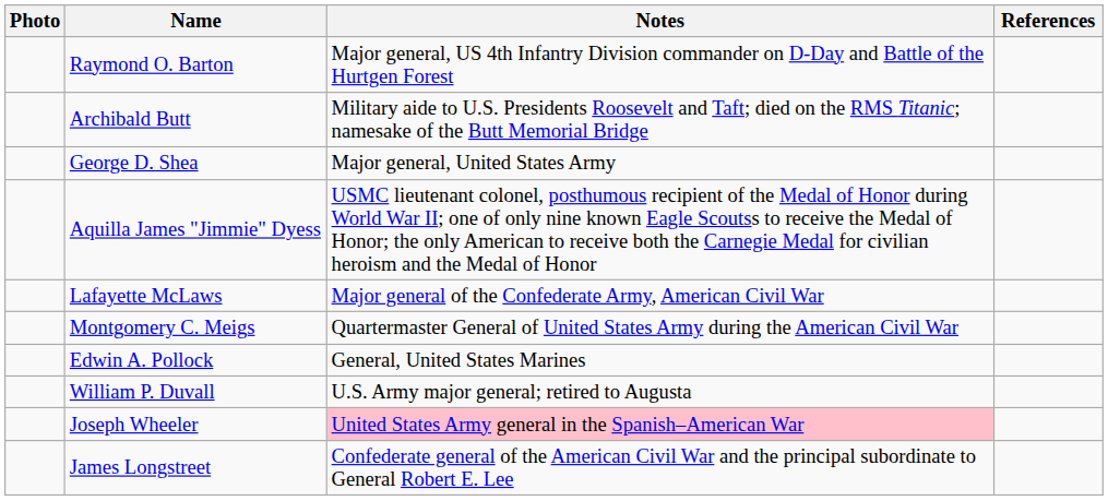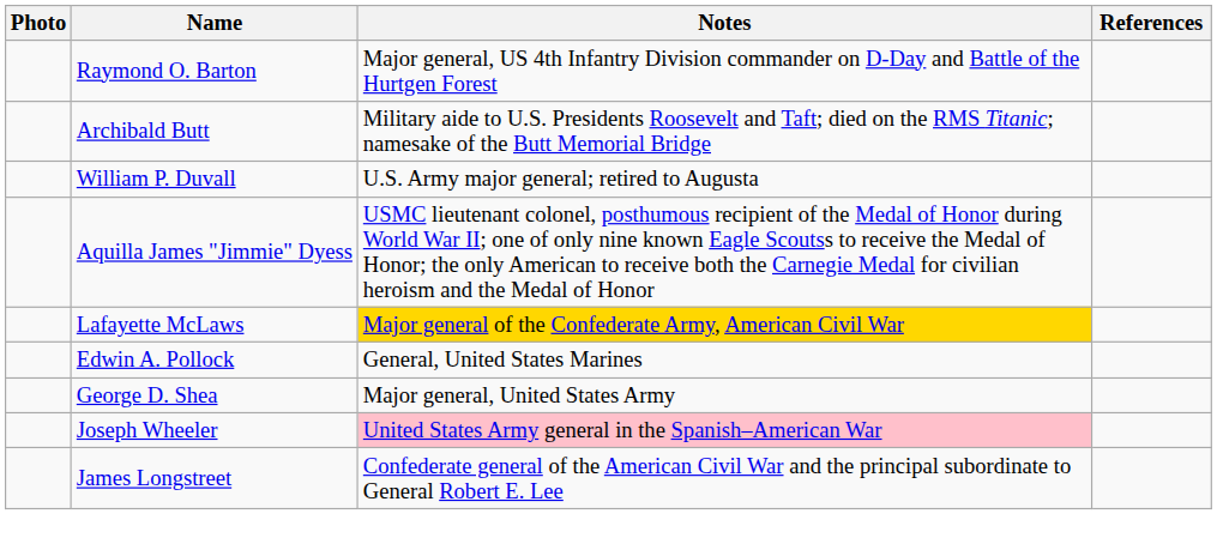rows swapped: William P. Duvall <-> George D. Shea
Lafayette McLaws | Notes: no background -> gold background
- row: Montgomery C. Meigs | Quartermaster General of United States Army during the American Civil War
